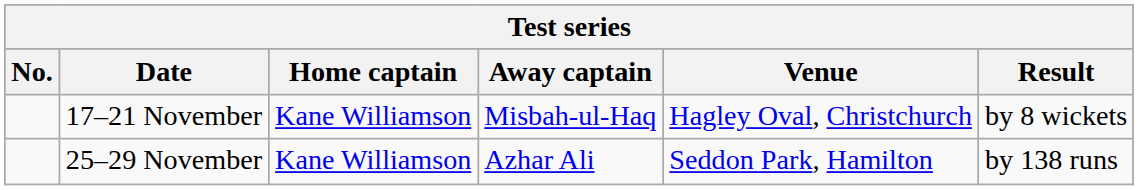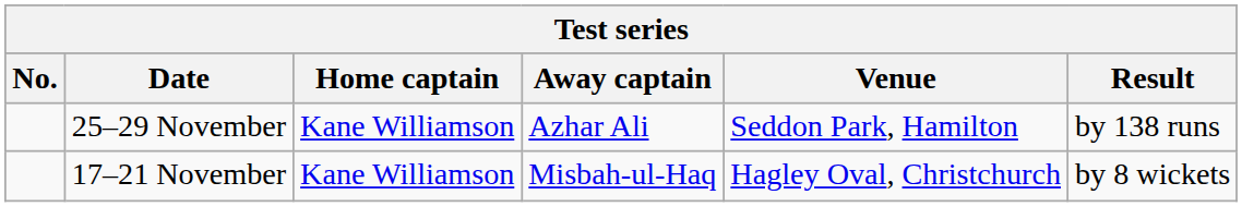rows swapped: 17–21 November <-> 25–29 November
